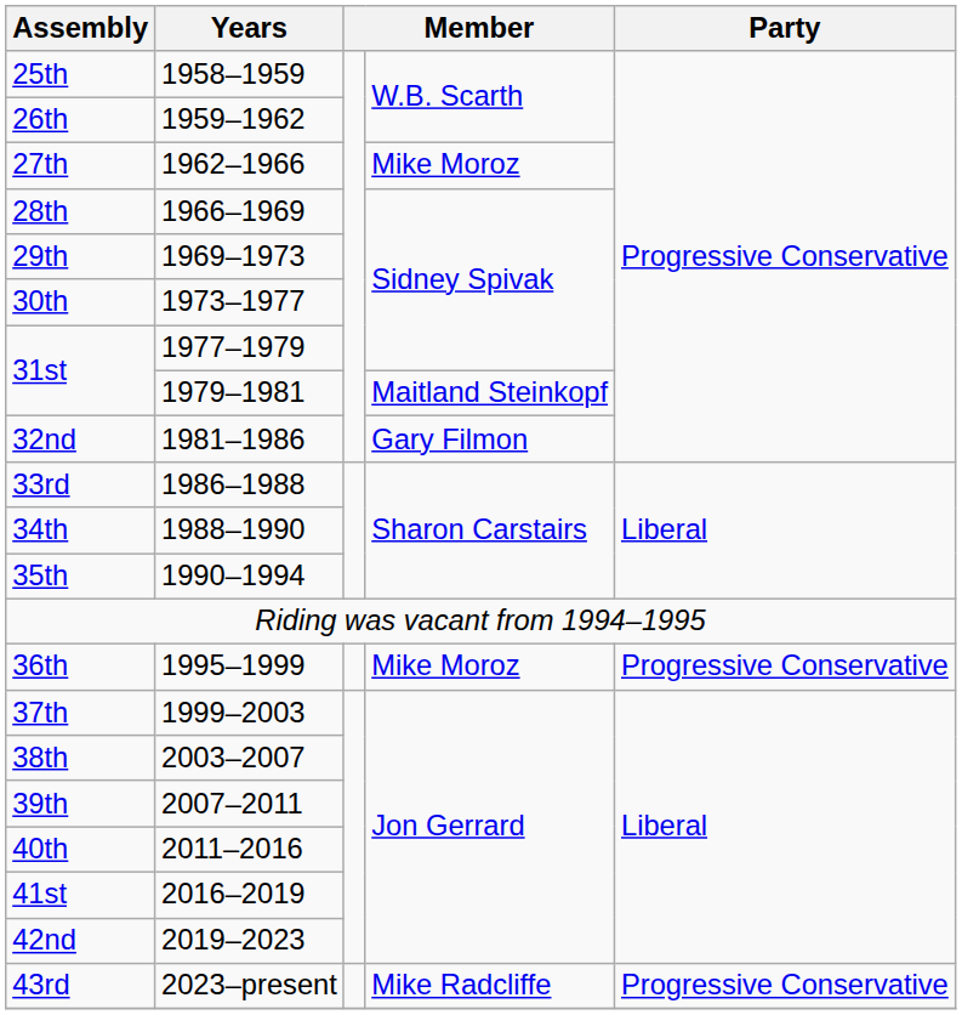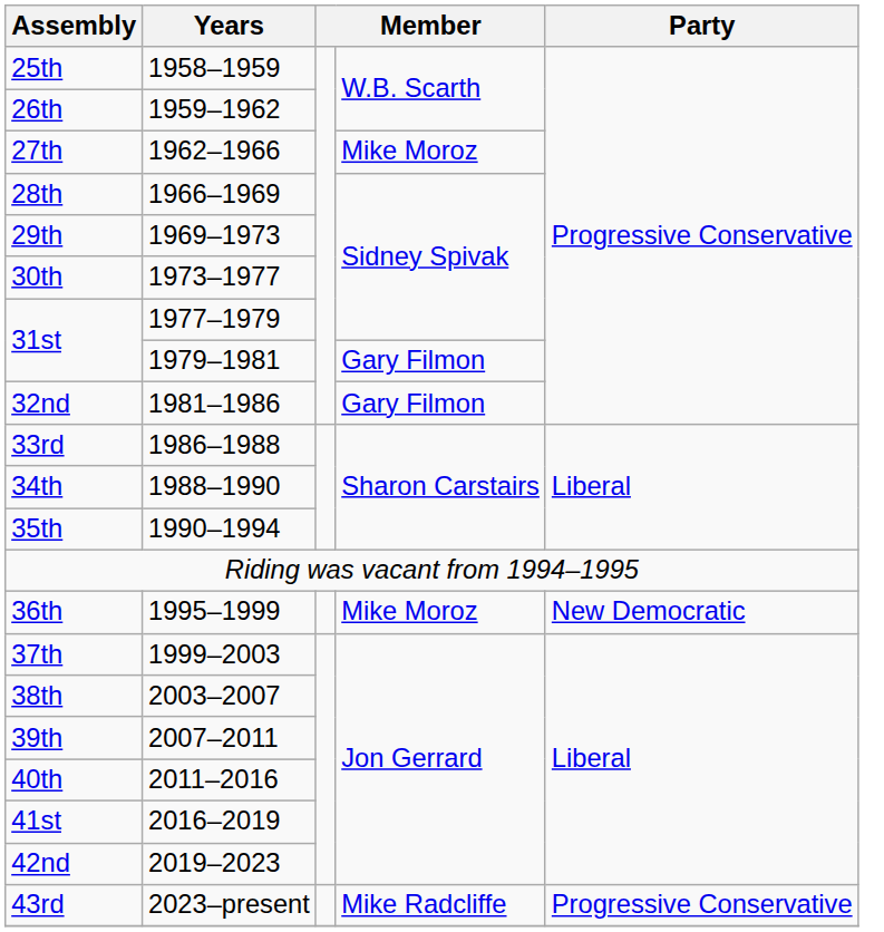31st / 1979–1981 | column 4: Maitland Steinkopf -> Gary Filmon
36th | Party: Progressive Conservative -> New Democratic
